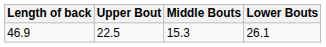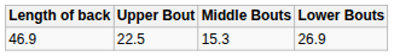46.9 | Lower Bouts: 26.1 -> 26.9
